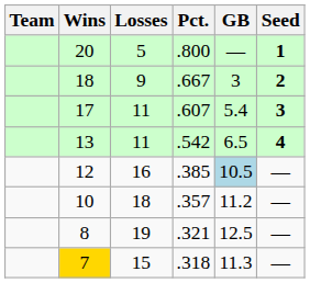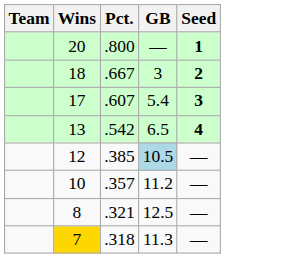- column: Losses | 5 | 9 | 11 | 11 | 16 | 18 | 19 | 15
